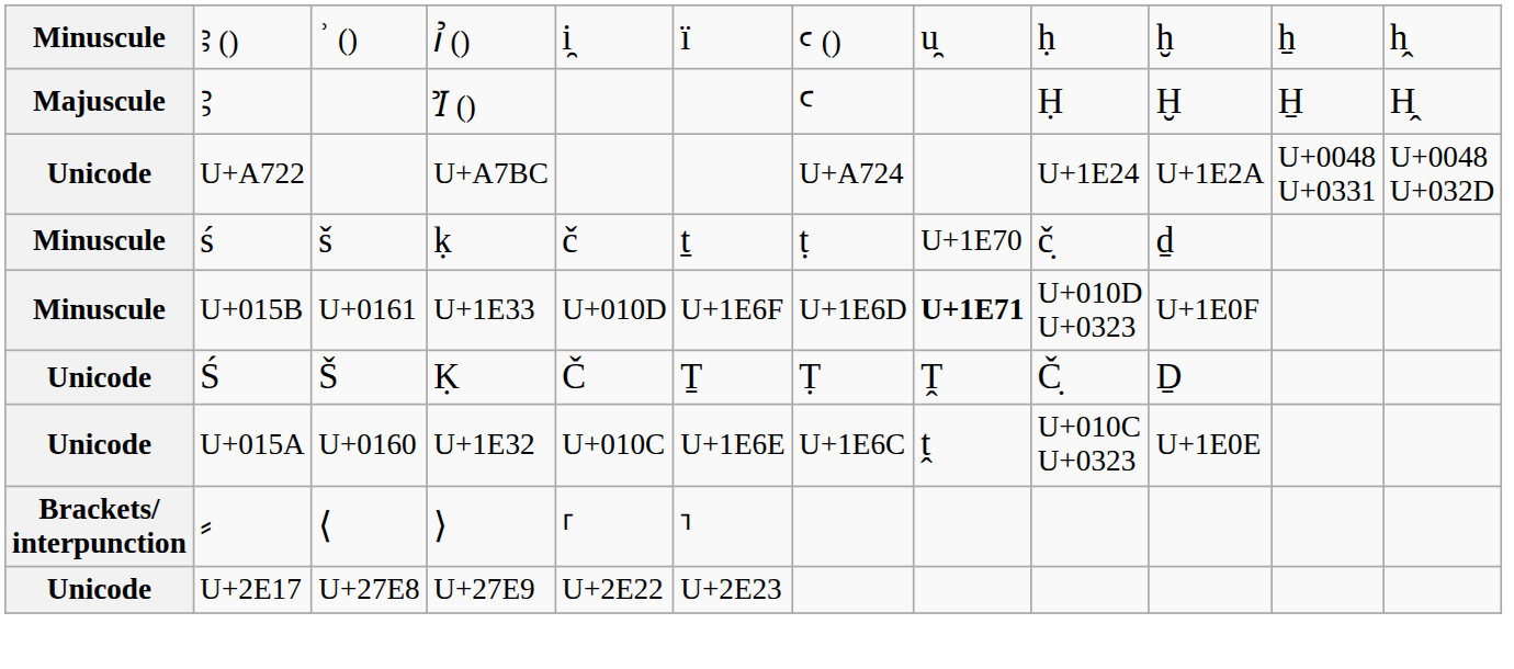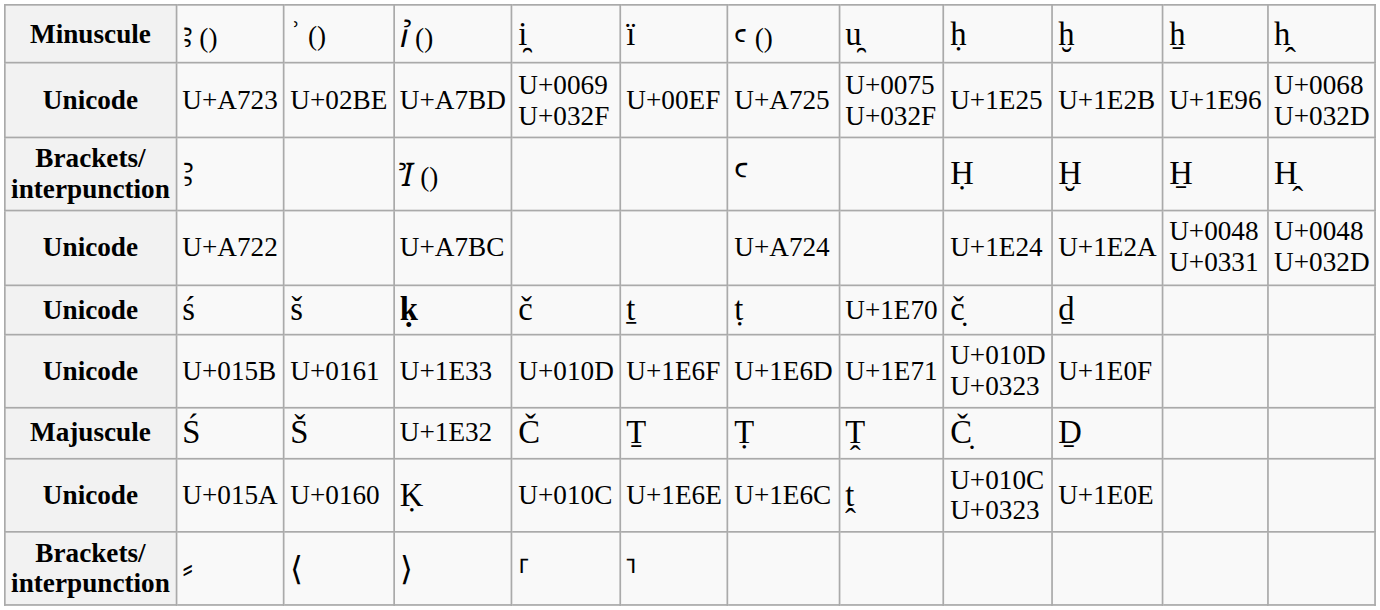+ row: Unicode | U+A723 | U+02BE | U+A7BD | U+0069 U+032F | U+00EF | U+A725 | U+0075 U+032F | U+1E25 | U+1E2B | U+1E96 | U+0068 U+032D
Ꜣ | column 1: Majuscule -> Brackets/ interpunction
ś | column 1: Minuscule -> Unicode
ś | column 4: normal -> bold
U+015B | column 1: Minuscule -> Unicode
U+015B | column 8: bold -> normal
Ś | column 1: Unicode -> Majuscule
Ś | column 4: Ḳ -> U+1E32
U+015A | column 4: U+1E32 -> Ḳ
- row: Unicode | U+2E17 | U+27E8 | U+27E9 | U+2E22 | U+2E23
